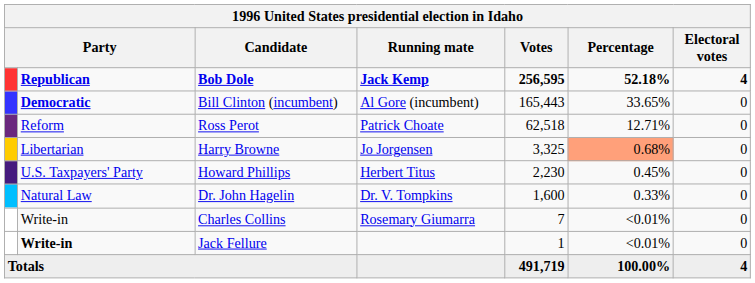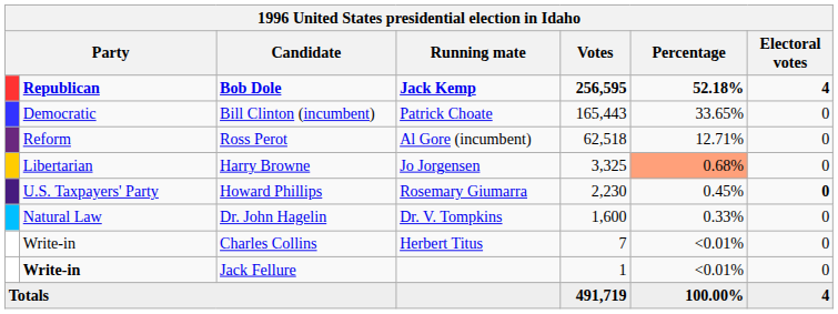Bill Clinton (incumbent) | column 2: bold -> normal
Bill Clinton (incumbent) | Running mate: Al Gore (incumbent) -> Patrick Choate
Ross Perot | Running mate: Patrick Choate -> Al Gore (incumbent)
Howard Phillips | Running mate: Herbert Titus -> Rosemary Giumarra
Howard Phillips | Electoral votes: normal -> bold
Charles Collins | Running mate: Rosemary Giumarra -> Herbert Titus
